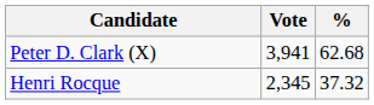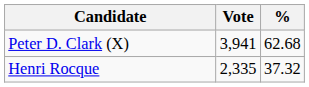Henri Rocque | Vote: 2,345 -> 2,335
